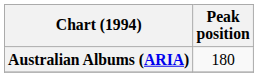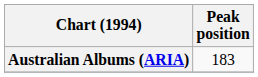Australian Albums (ARIA) | Peak position: 180 -> 183
